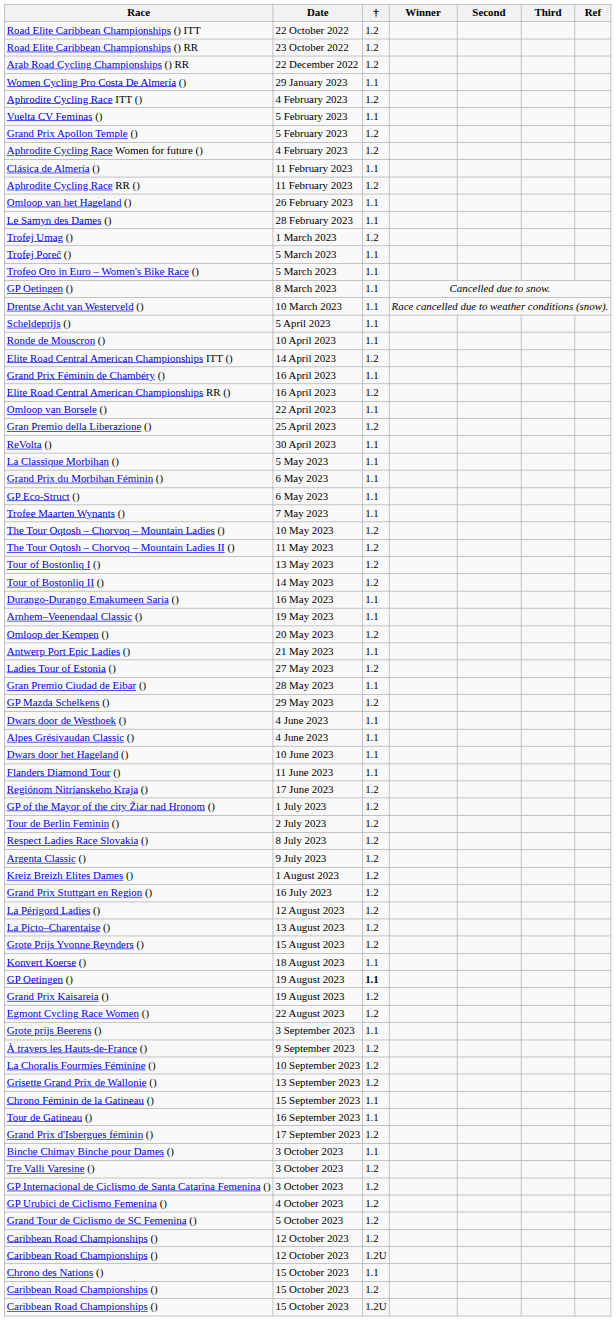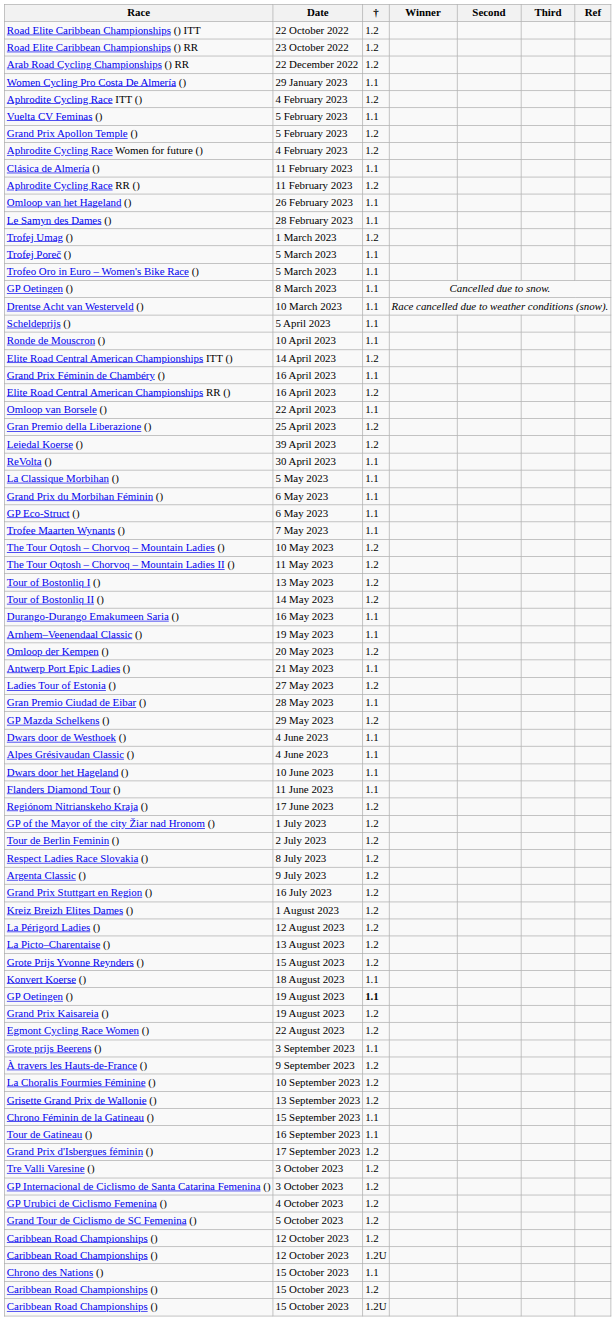+ row: Leiedal Koerse () | 39 April 2023 | 1.2
rows swapped: Grand Prix Stuttgart en Region () <-> Kreiz Breizh Elites Dames ()
- row: Binche Chimay Binche pour Dames () | 3 October 2023 | 1.1
